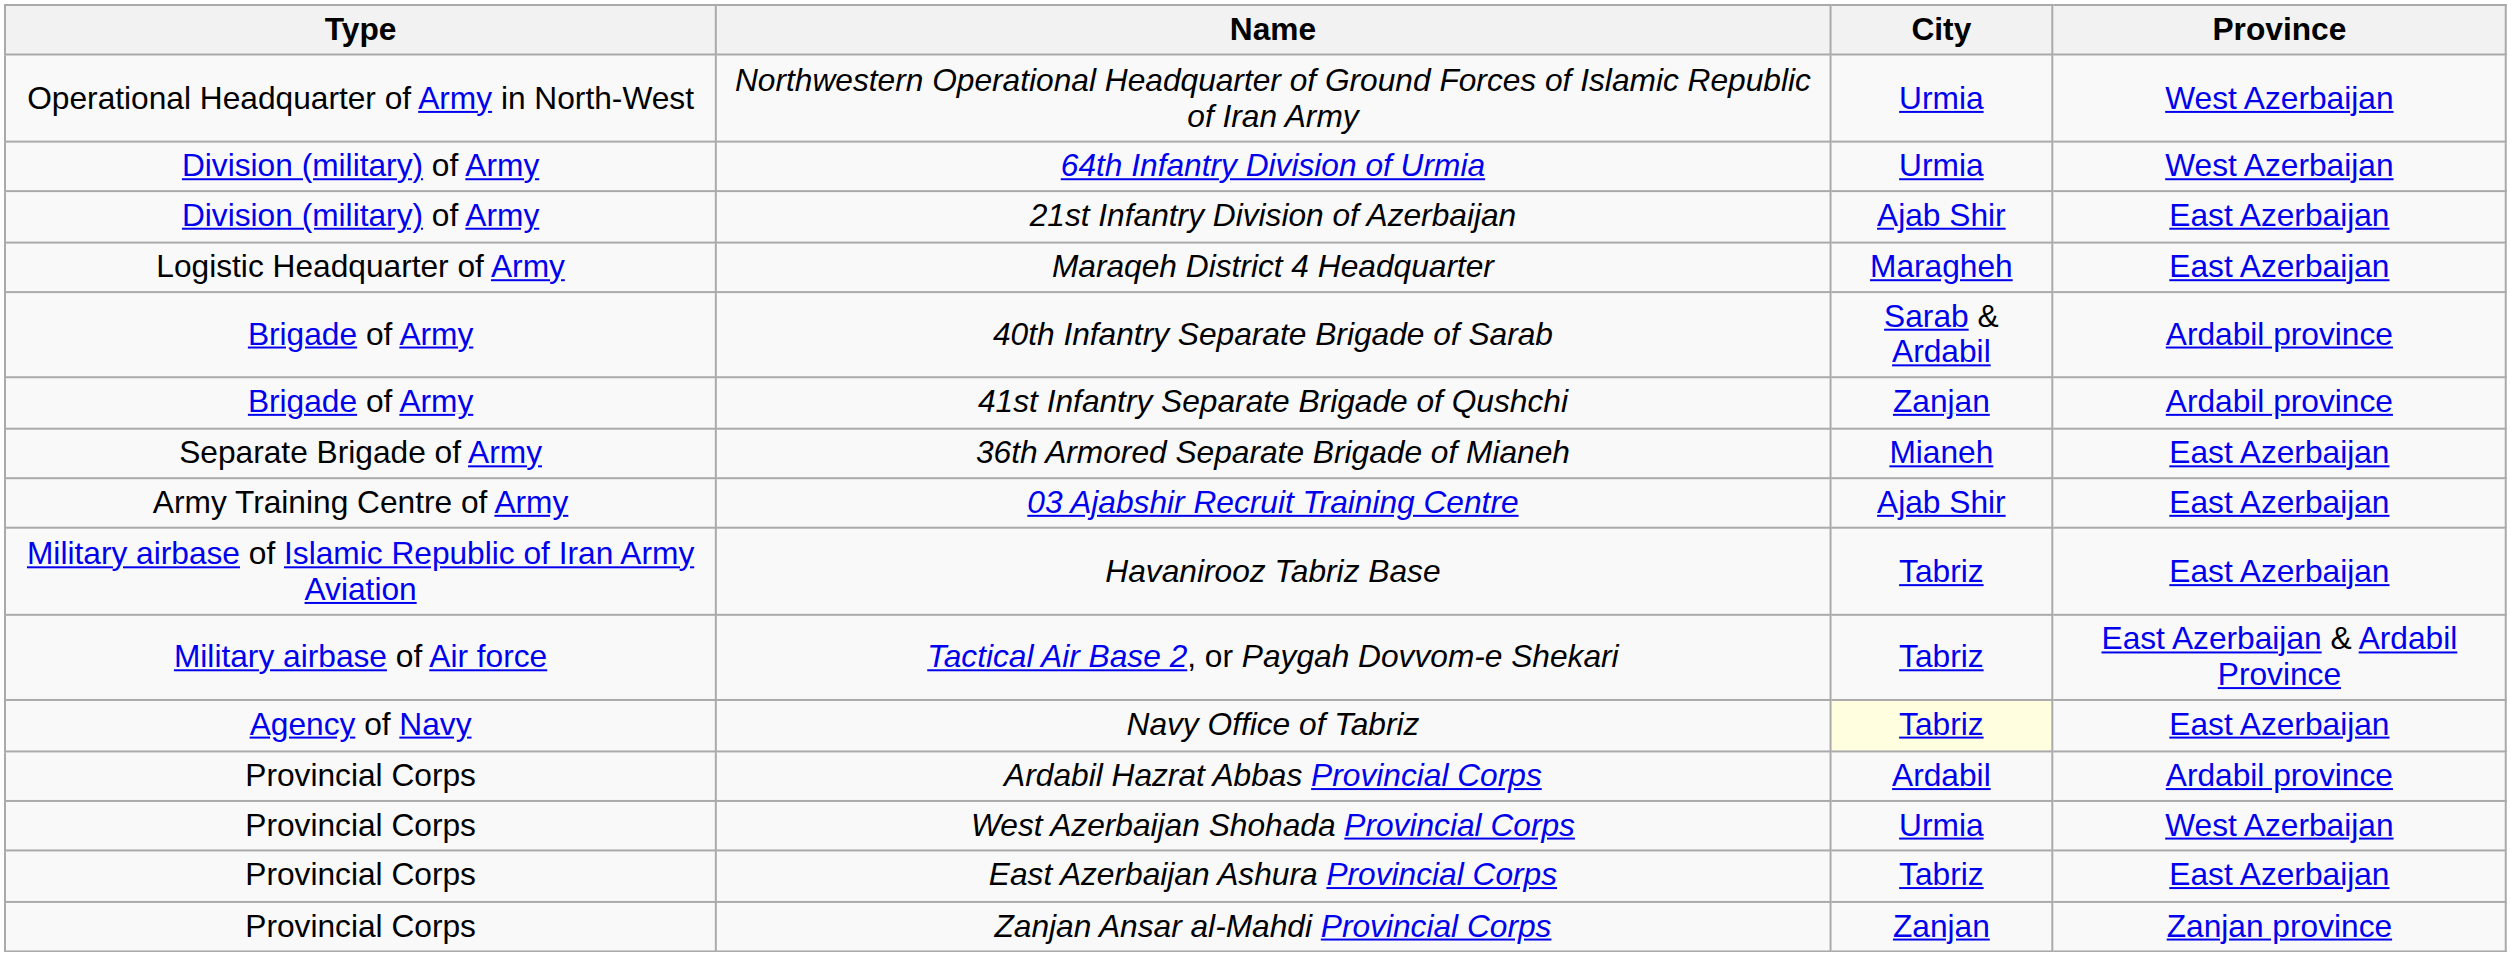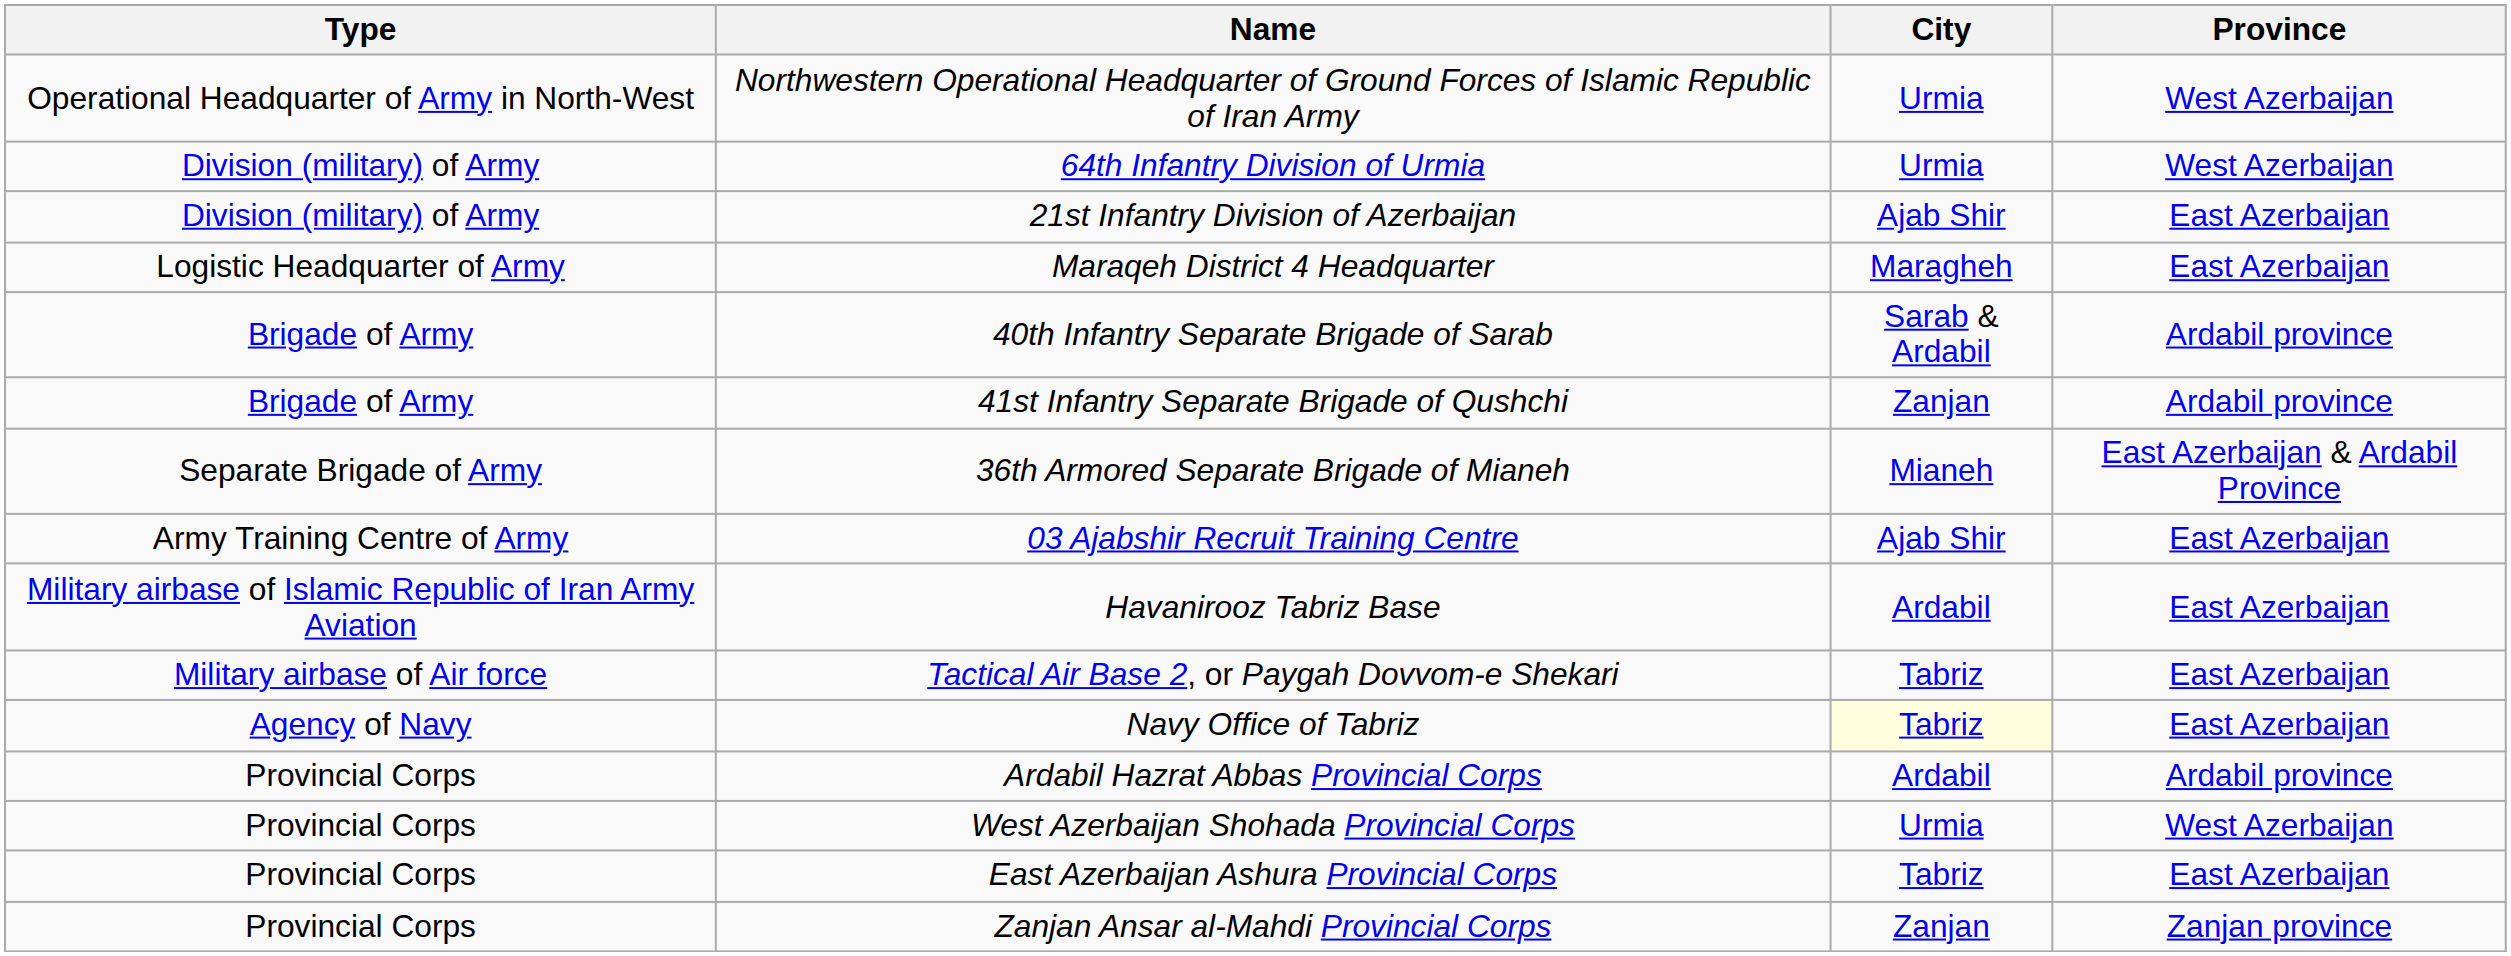36th Armored Separate Brigade of Mianeh | Province: East Azerbaijan -> East Azerbaijan & Ardabil Province
Havanirooz Tabriz Base | City: Tabriz -> Ardabil
Tactical Air Base 2, or Paygah Dovvom-e Shekari | Province: East Azerbaijan & Ardabil Province -> East Azerbaijan
